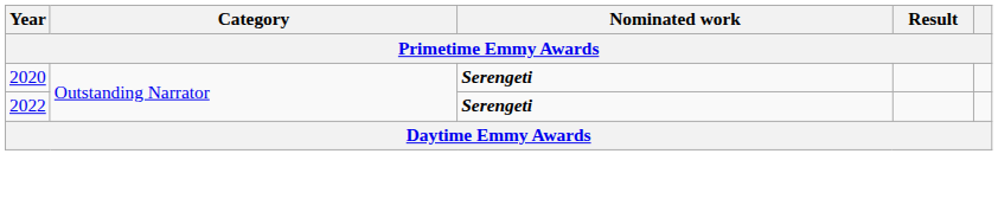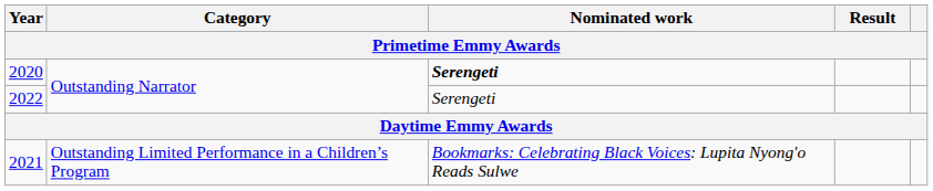2022 | Nominated work: bold -> normal
+ row: 2021 | Outstanding Limited Performance in a Children’s Program | Bookmarks: Celebrating Black Voices: Lupita Nyong'o Reads Sulwe
